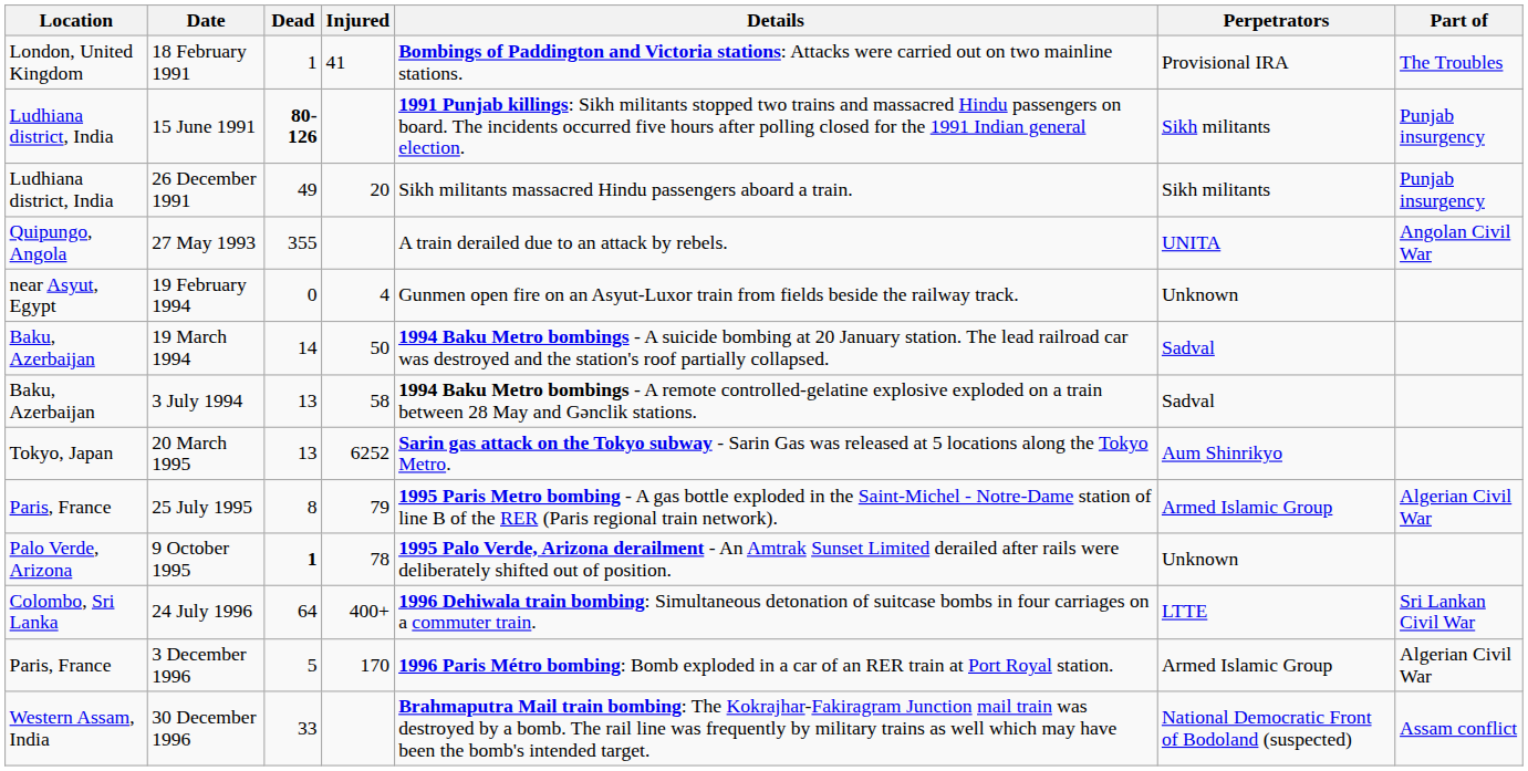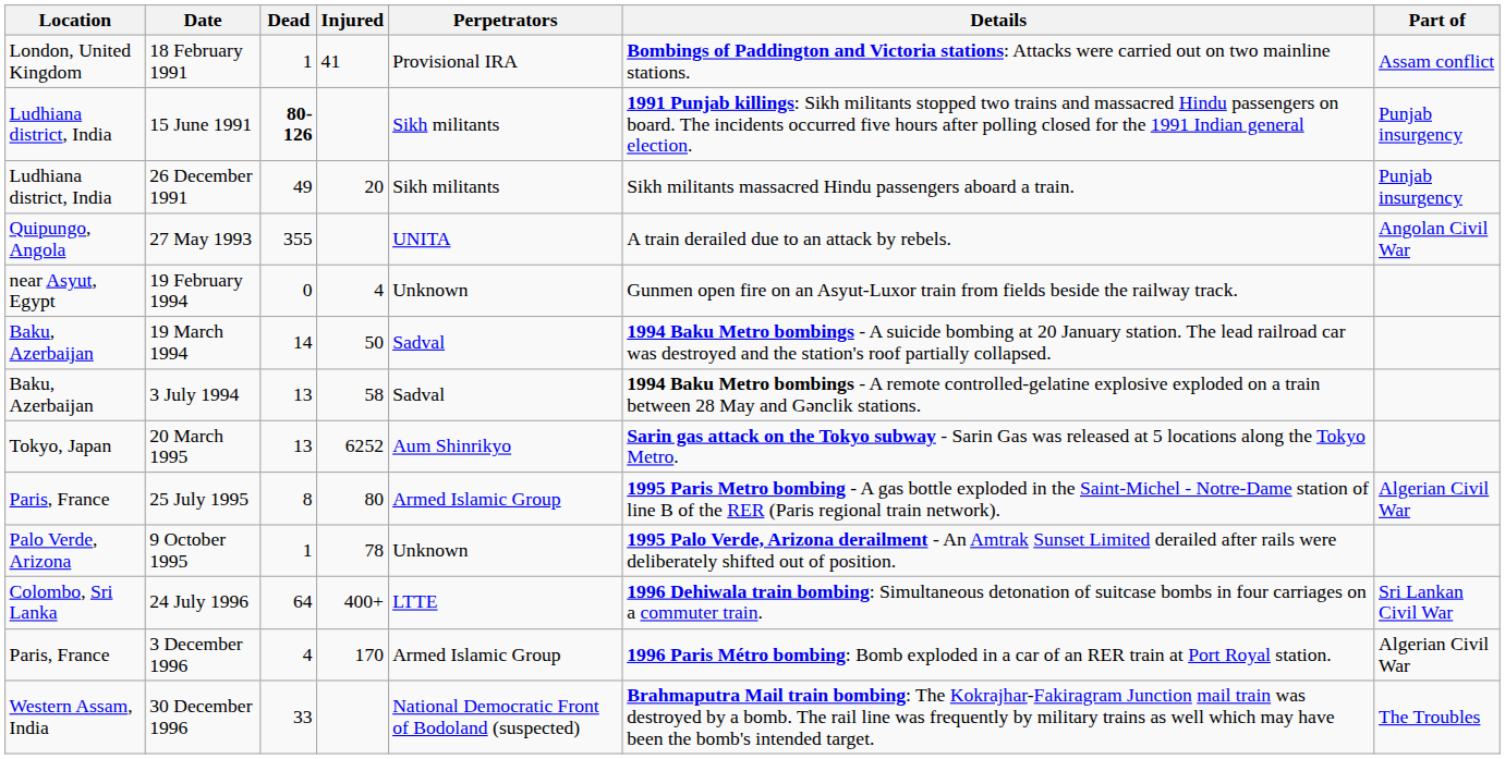columns swapped: Details <-> Perpetrators
18 February 1991 | Part of: The Troubles -> Assam conflict
25 July 1995 | Injured: 79 -> 80
9 October 1995 | Dead: bold -> normal
3 December 1996 | Dead: 5 -> 4
30 December 1996 | Part of: Assam conflict -> The Troubles
